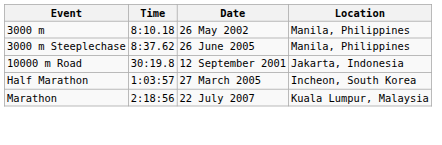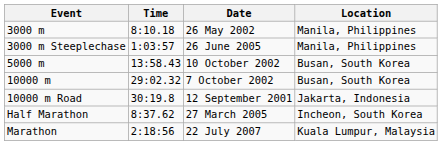3000 m Steeplechase | Time: 8:37.62 -> 1:03:57
+ row: 5000 m | 13:58.43 | 10 October 2002 | Busan, South Korea
+ row: 10000 m | 29:02.32 | 7 October 2002 | Busan, South Korea
Half Marathon | Time: 1:03:57 -> 8:37.62
